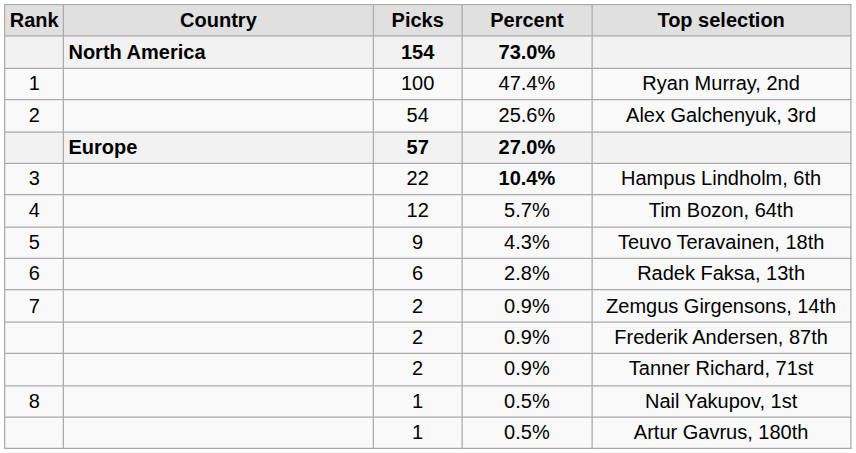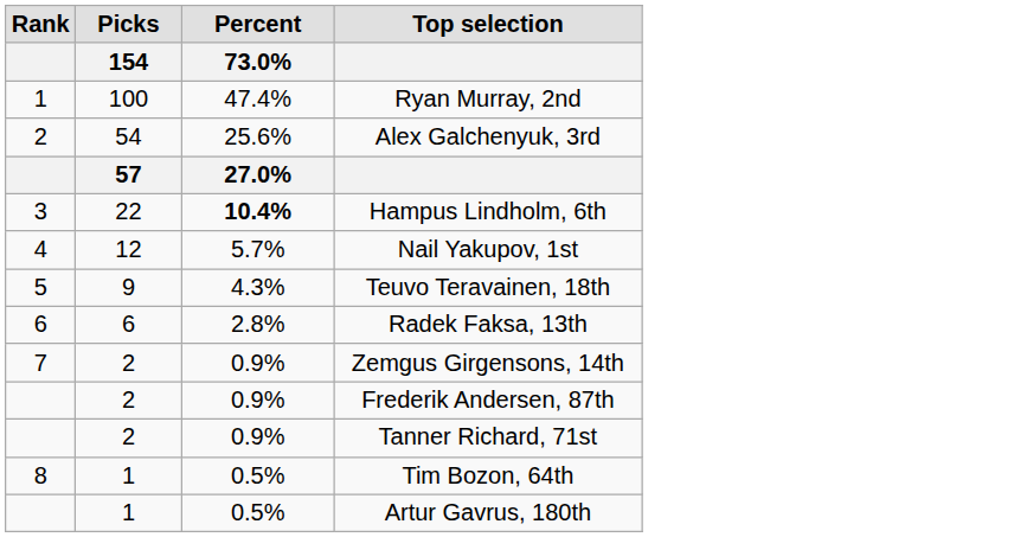- column: Country | North America | Europe
4 | Top selection: Tim Bozon, 64th -> Nail Yakupov, 1st
8 | Top selection: Nail Yakupov, 1st -> Tim Bozon, 64th
